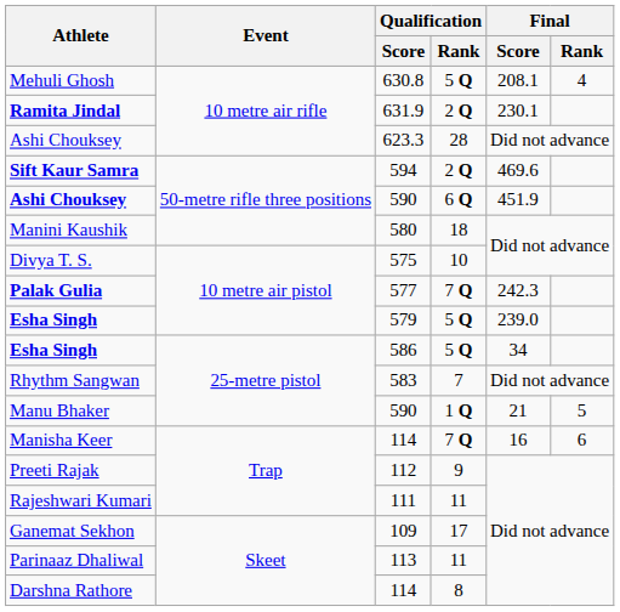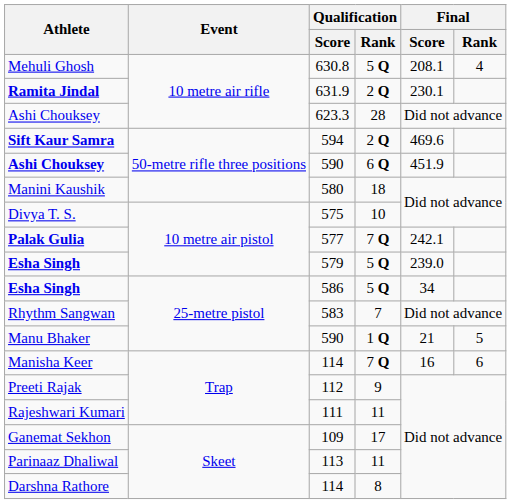Palak Gulia | Final / Score: 242.3 -> 242.1
